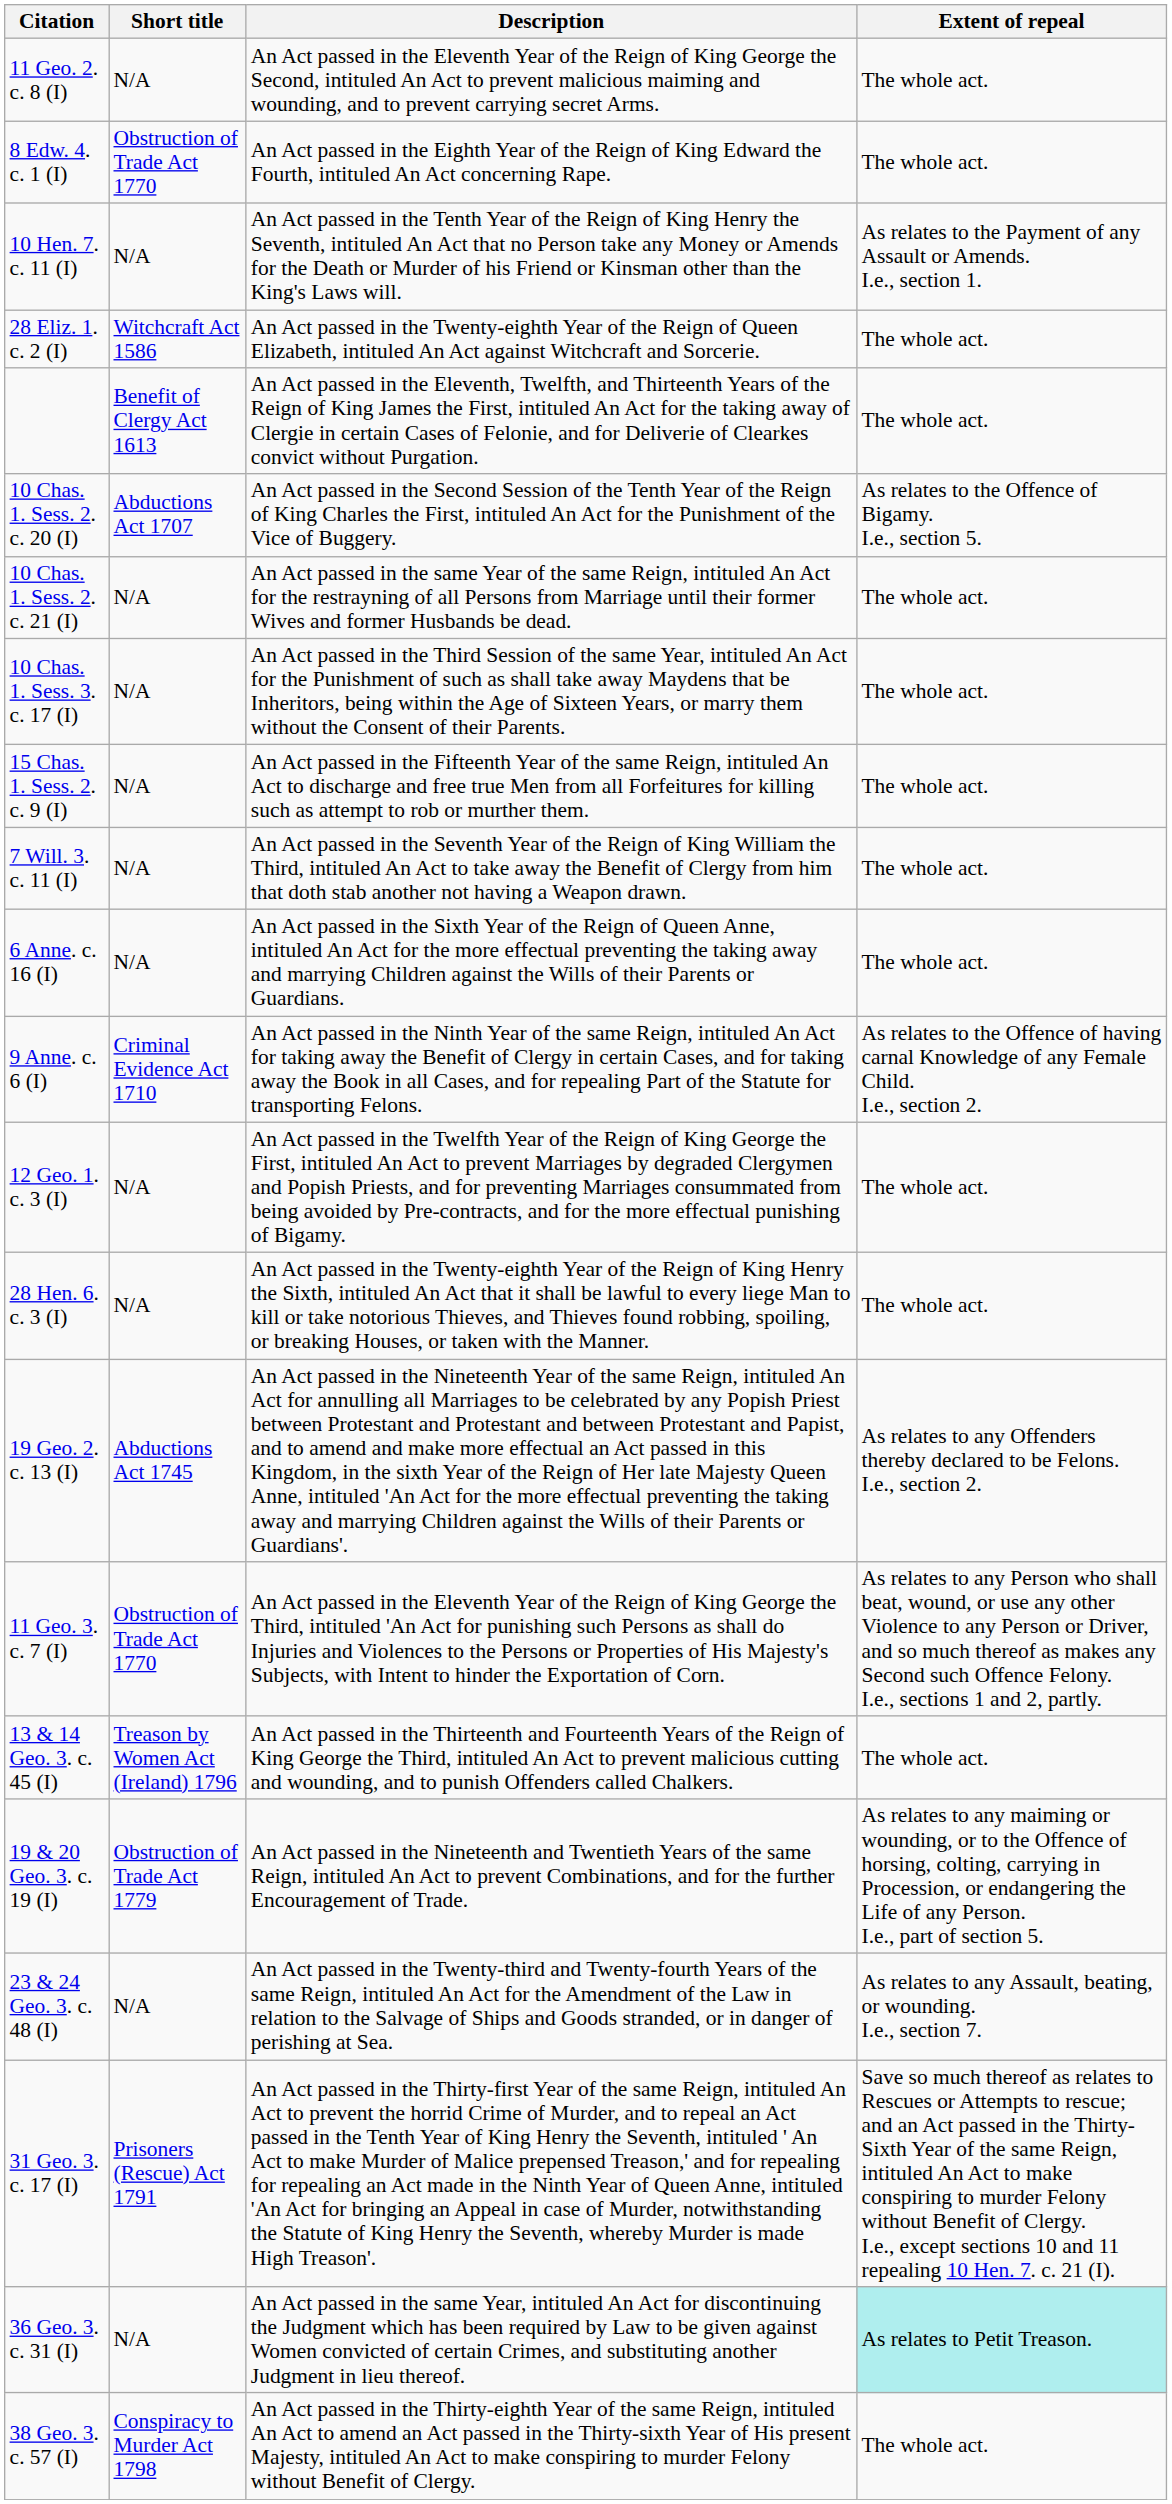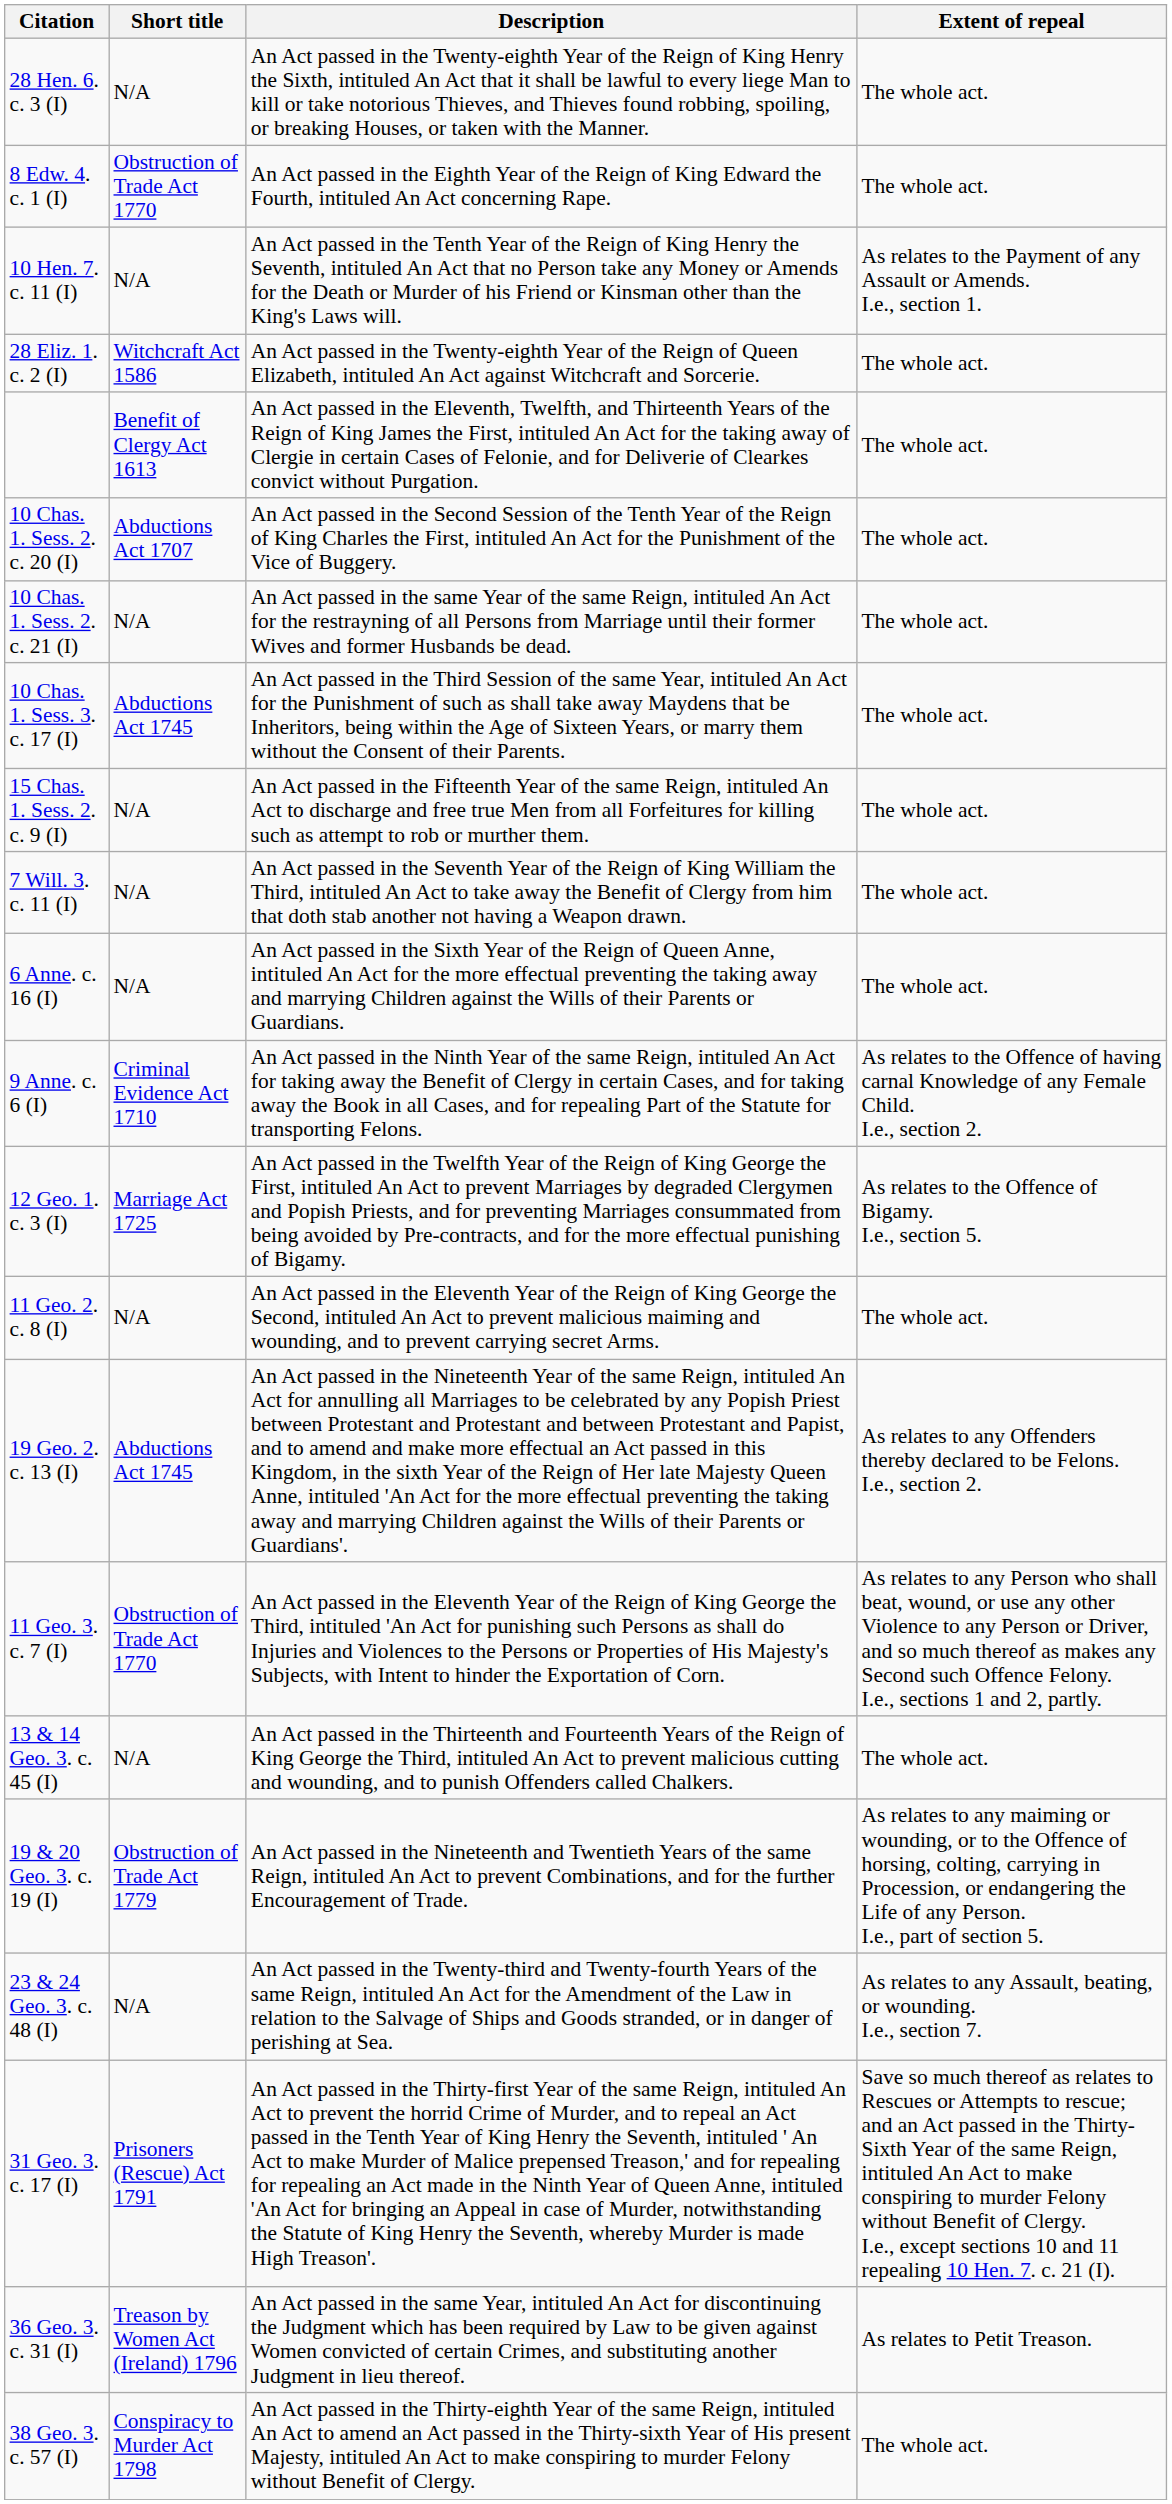rows swapped: 28 Hen. 6. c. 3 (I) <-> 11 Geo. 2. c. 8 (I)
10 Chas. 1. Sess. 2. c. 20 (I) | Extent of repeal: As relates to the Offence of Bigamy. I.e., section 5. -> The whole act.
10 Chas. 1. Sess. 3. c. 17 (I) | Short title: N/A -> Abductions Act 1745
12 Geo. 1. c. 3 (I) | Short title: N/A -> Marriage Act 1725
12 Geo. 1. c. 3 (I) | Extent of repeal: The whole act. -> As relates to the Offence of Bigamy. I.e., section 5.
13 & 14 Geo. 3. c. 45 (I) | Short title: Treason by Women Act (Ireland) 1796 -> N/A
36 Geo. 3. c. 31 (I) | Short title: N/A -> Treason by Women Act (Ireland) 1796
36 Geo. 3. c. 31 (I) | Extent of repeal: paleturquoise background -> no background
